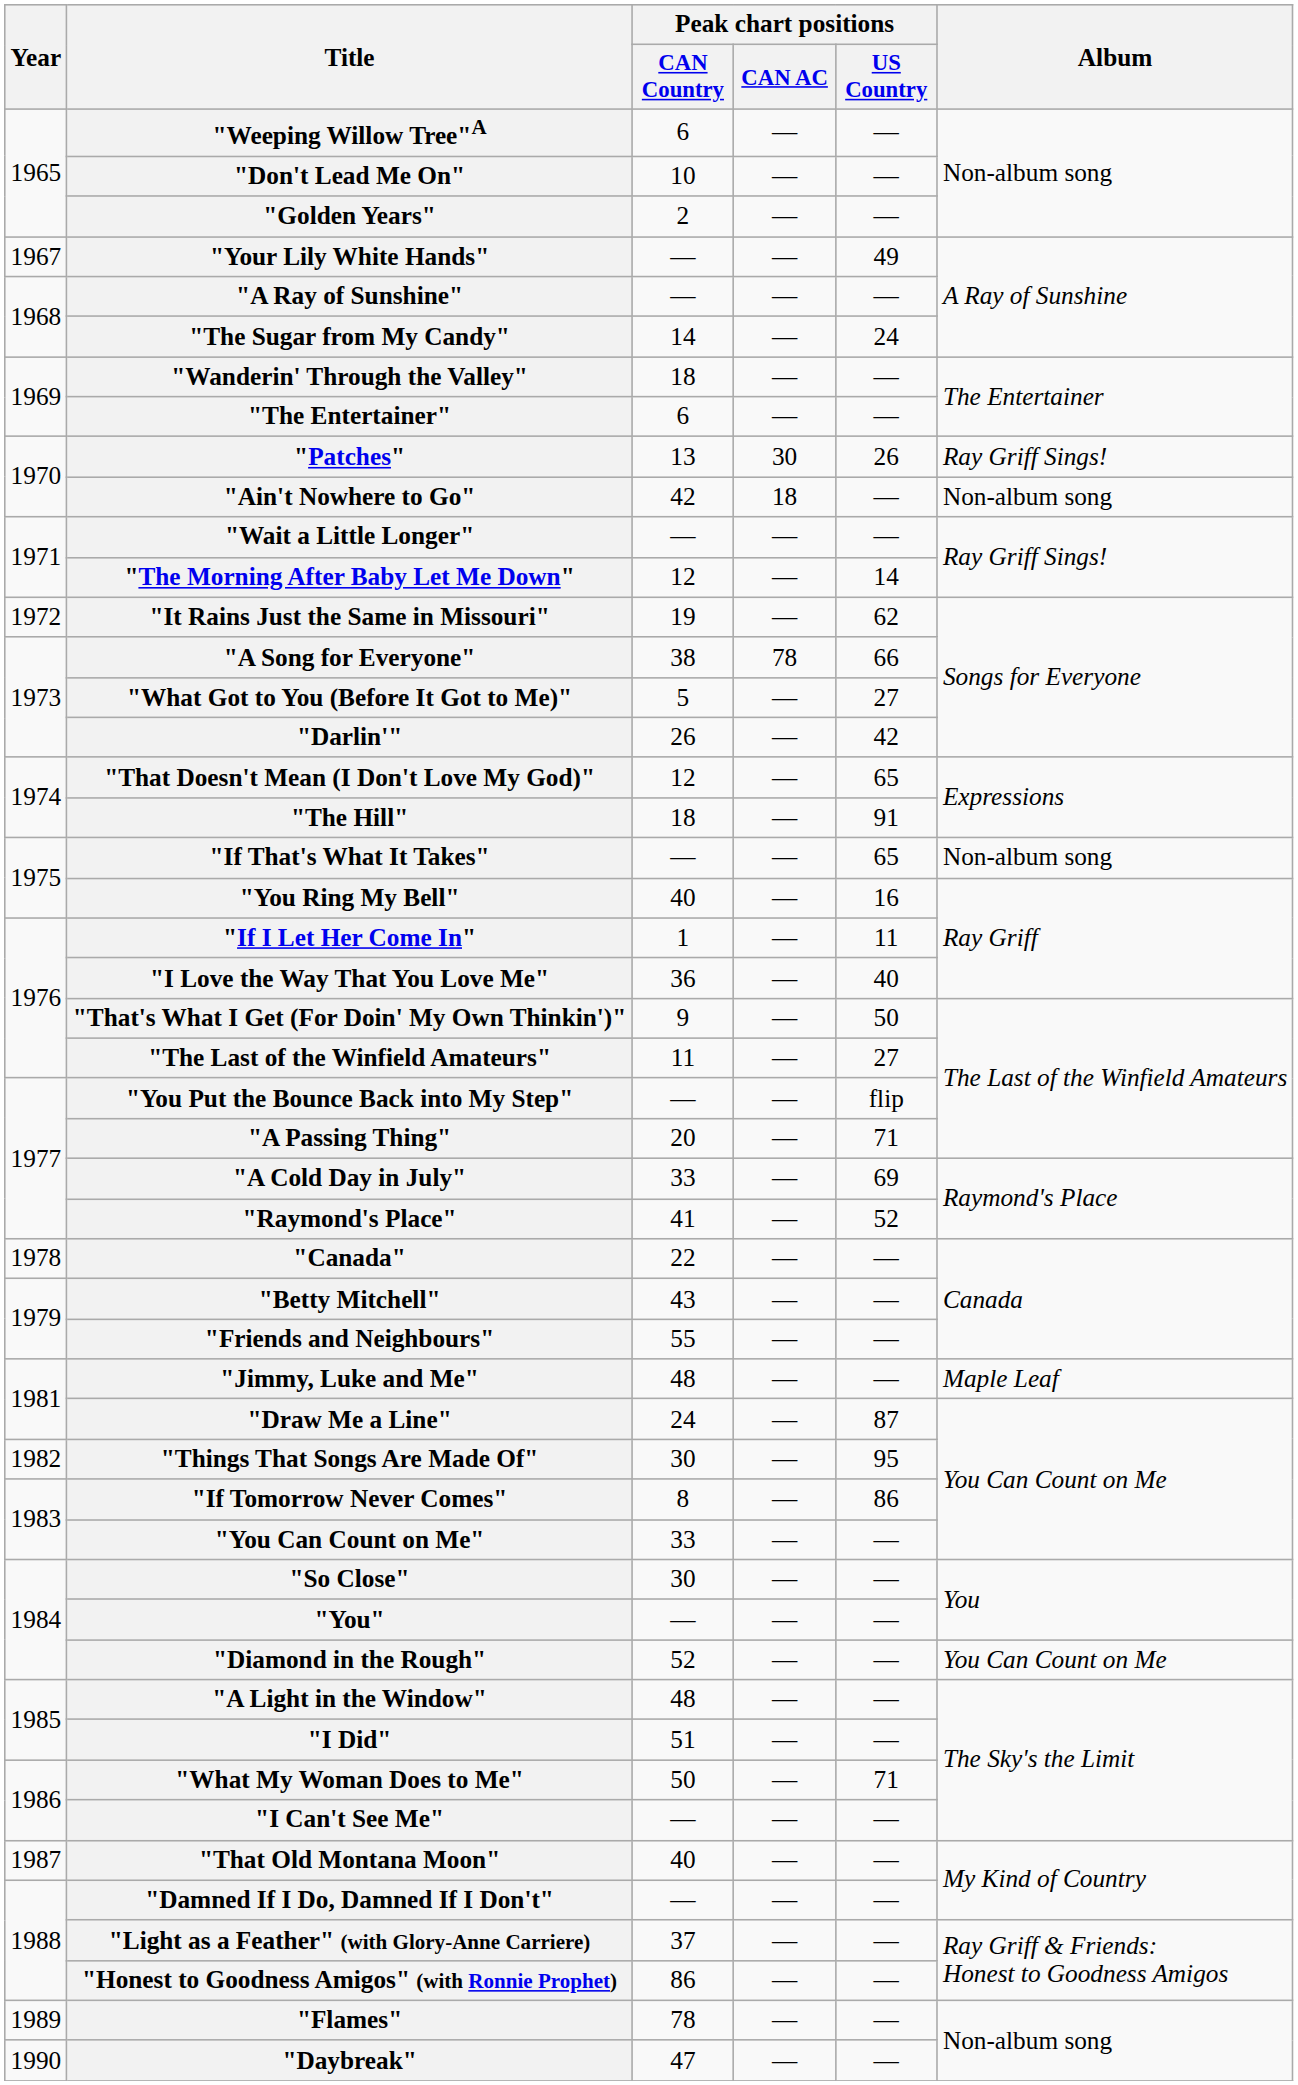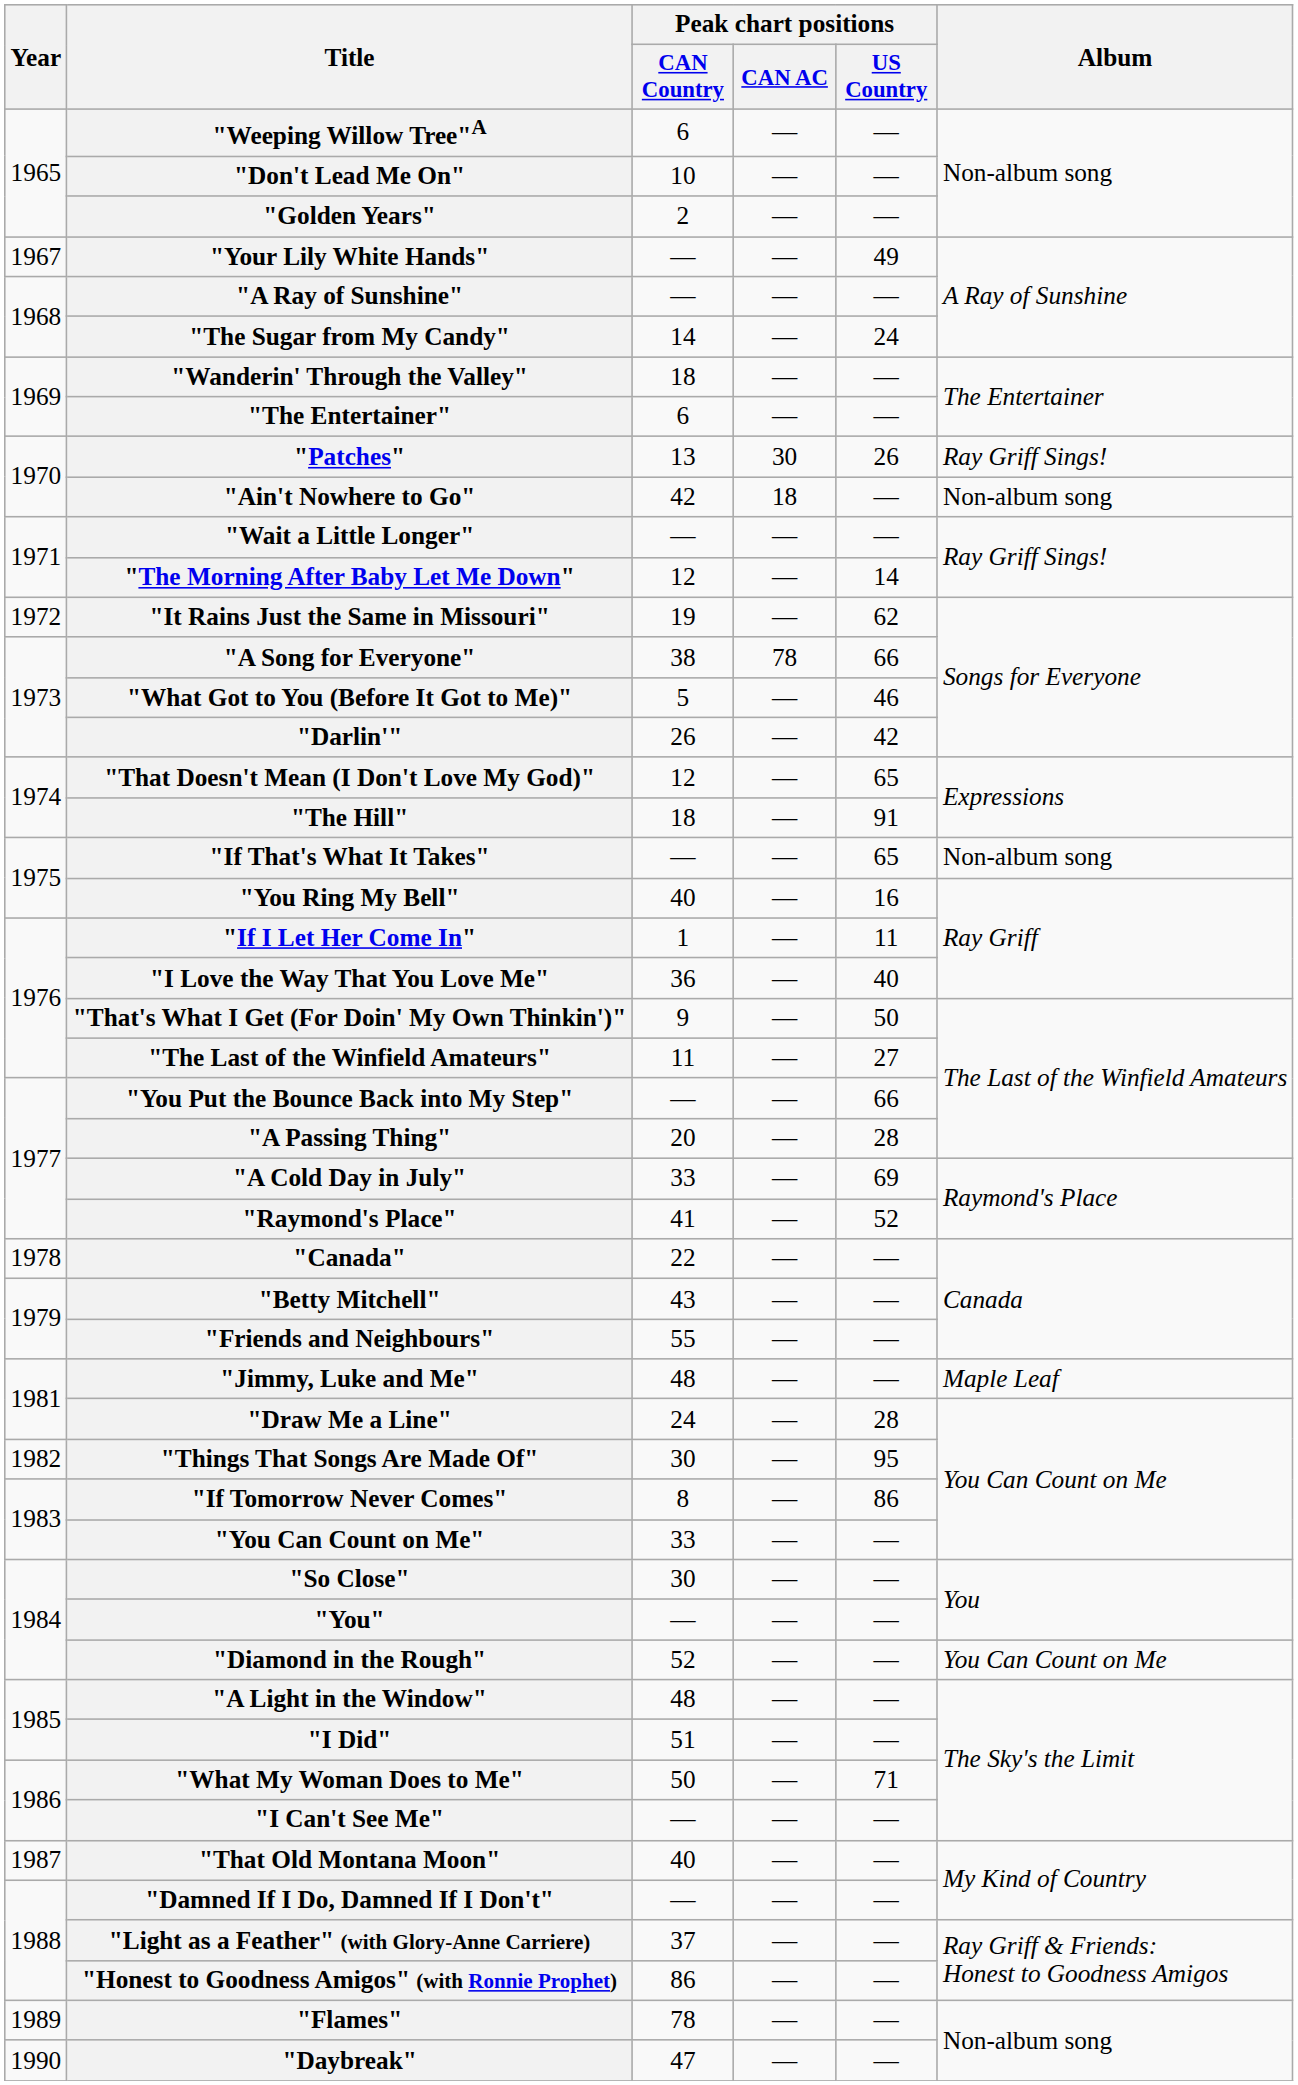"What Got to You (Before It Got to Me)" | Peak chart positions / US Country: 27 -> 46
"You Put the Bounce Back into My Step" | Peak chart positions / US Country: flip -> 66
"A Passing Thing" | Peak chart positions / US Country: 71 -> 28
"Draw Me a Line" | Peak chart positions / US Country: 87 -> 28
